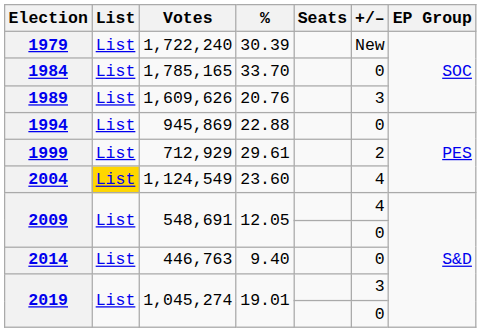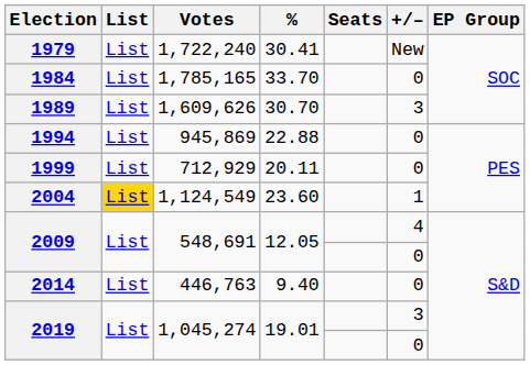1979 | %: 30.39 -> 30.41
1989 | %: 20.76 -> 30.70
1999 | %: 29.61 -> 20.11
1999 | +/–: 2 -> 0
2004 | +/–: 4 -> 1
